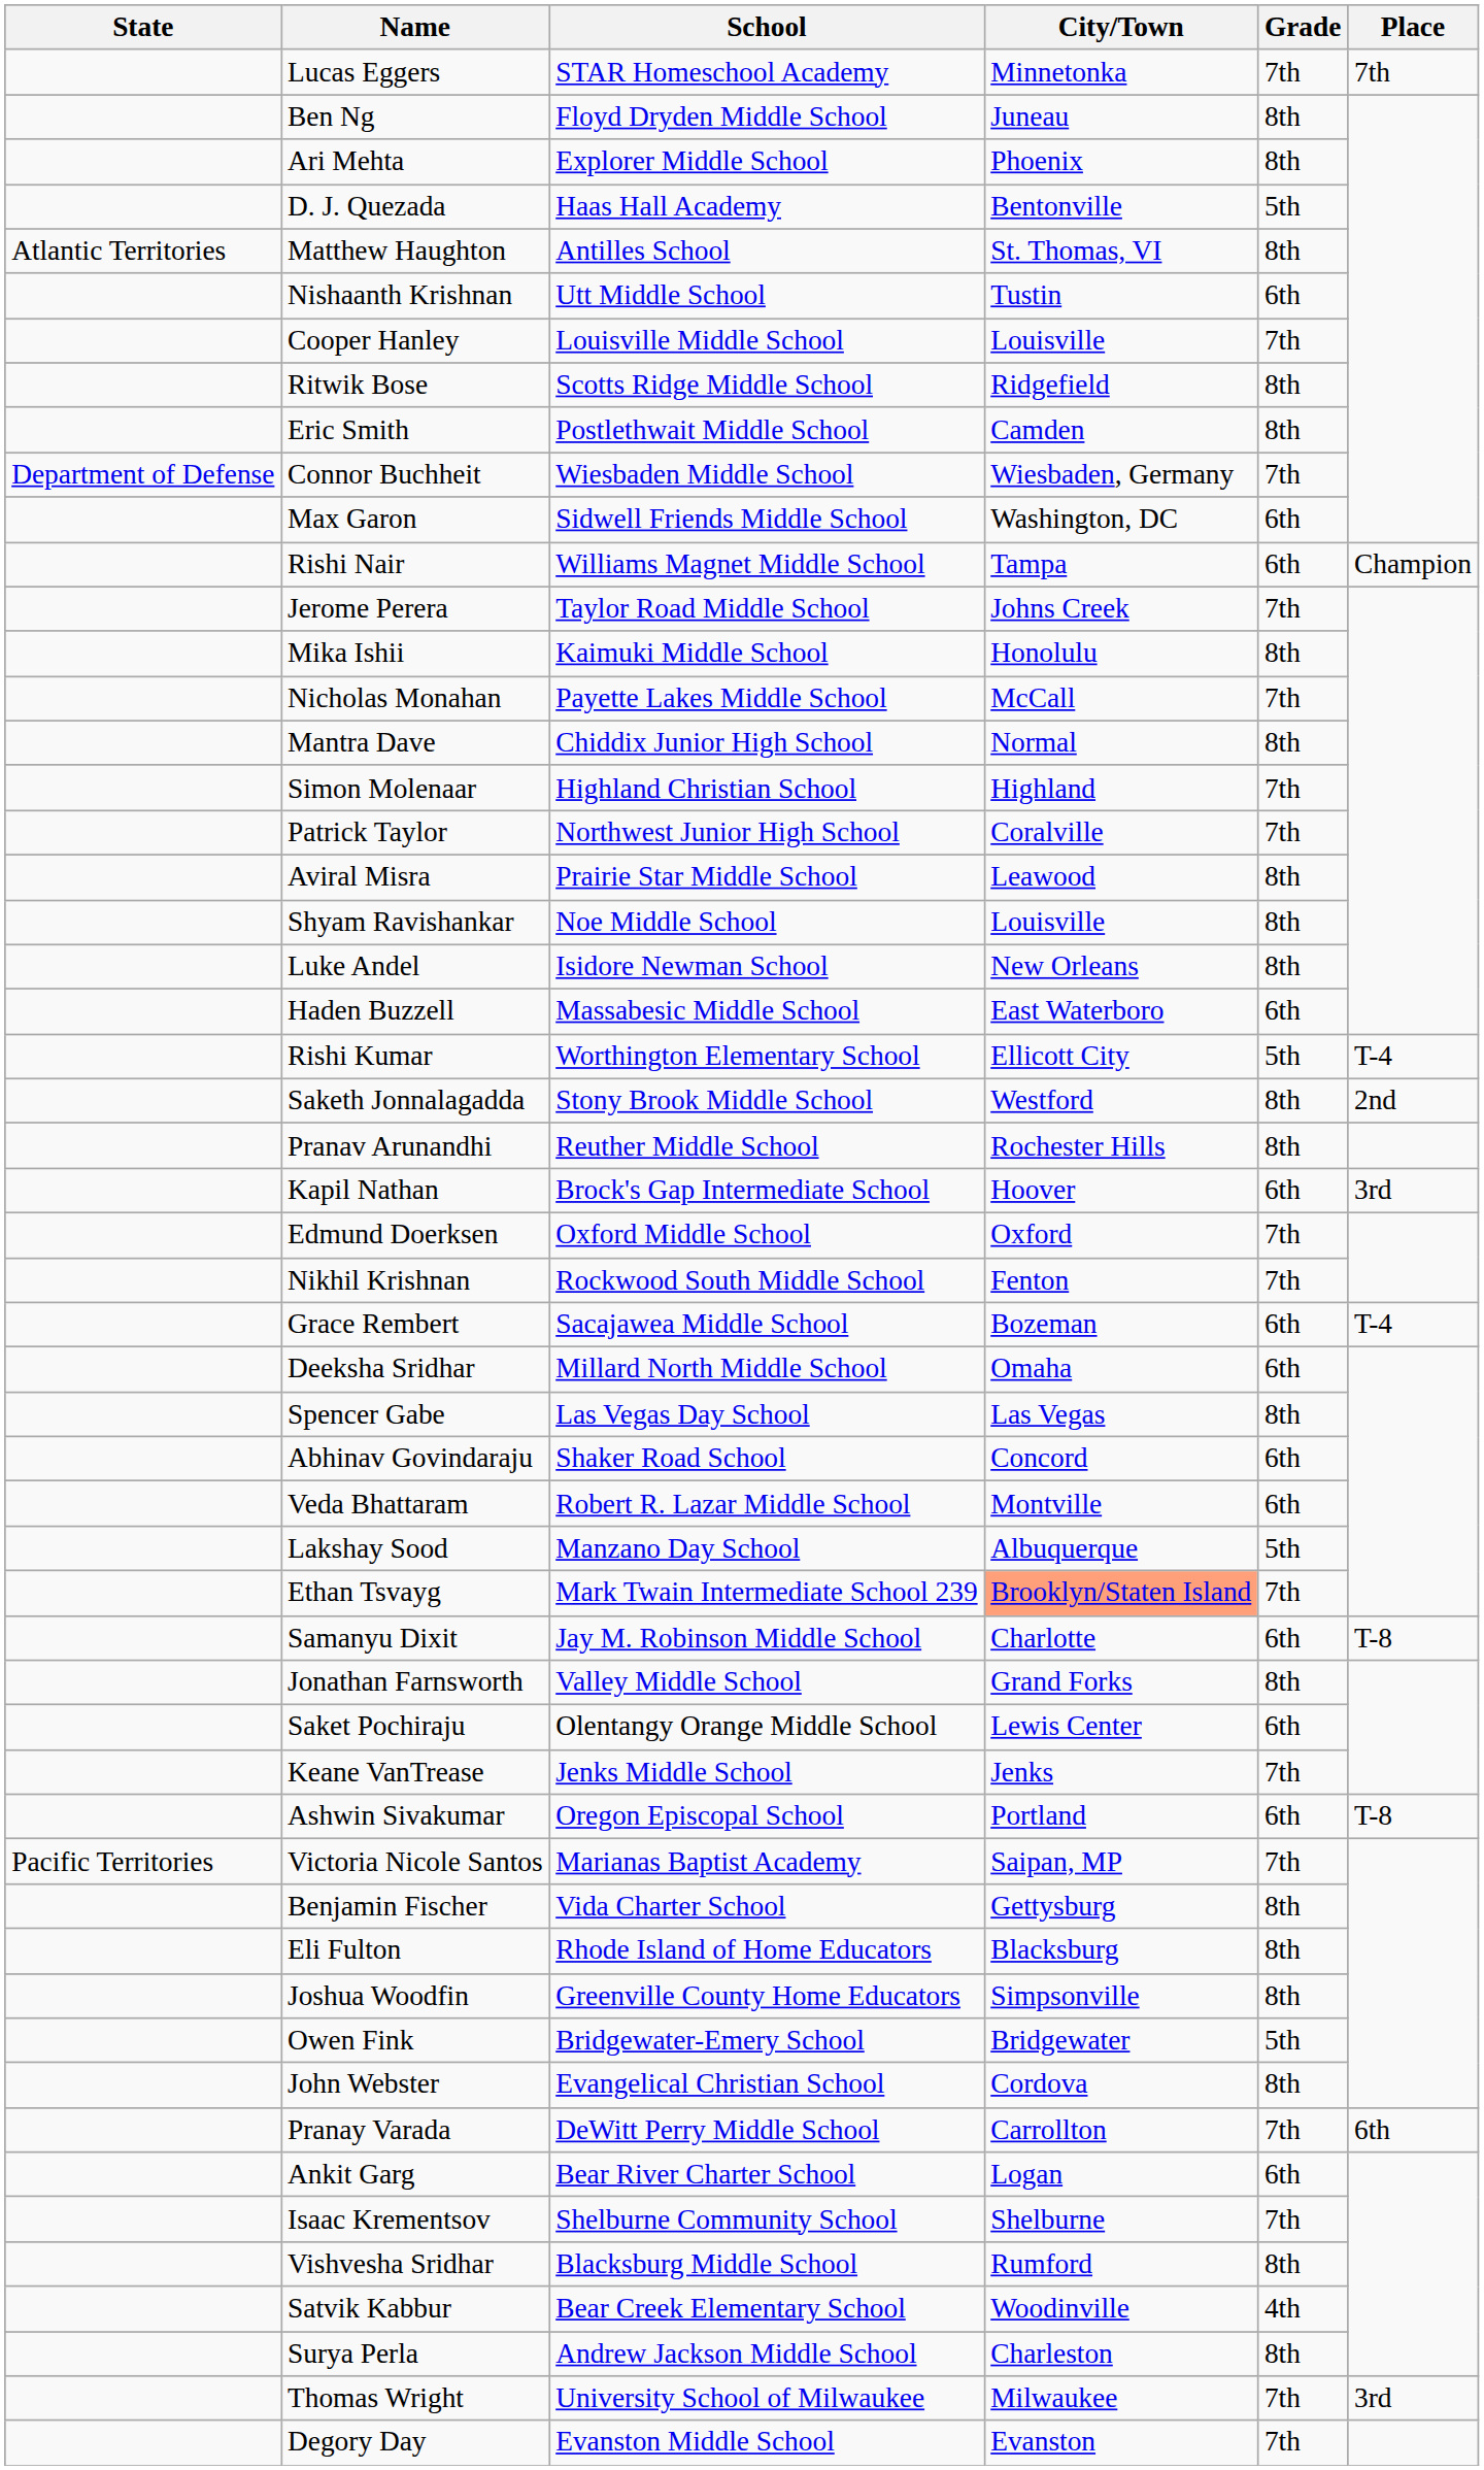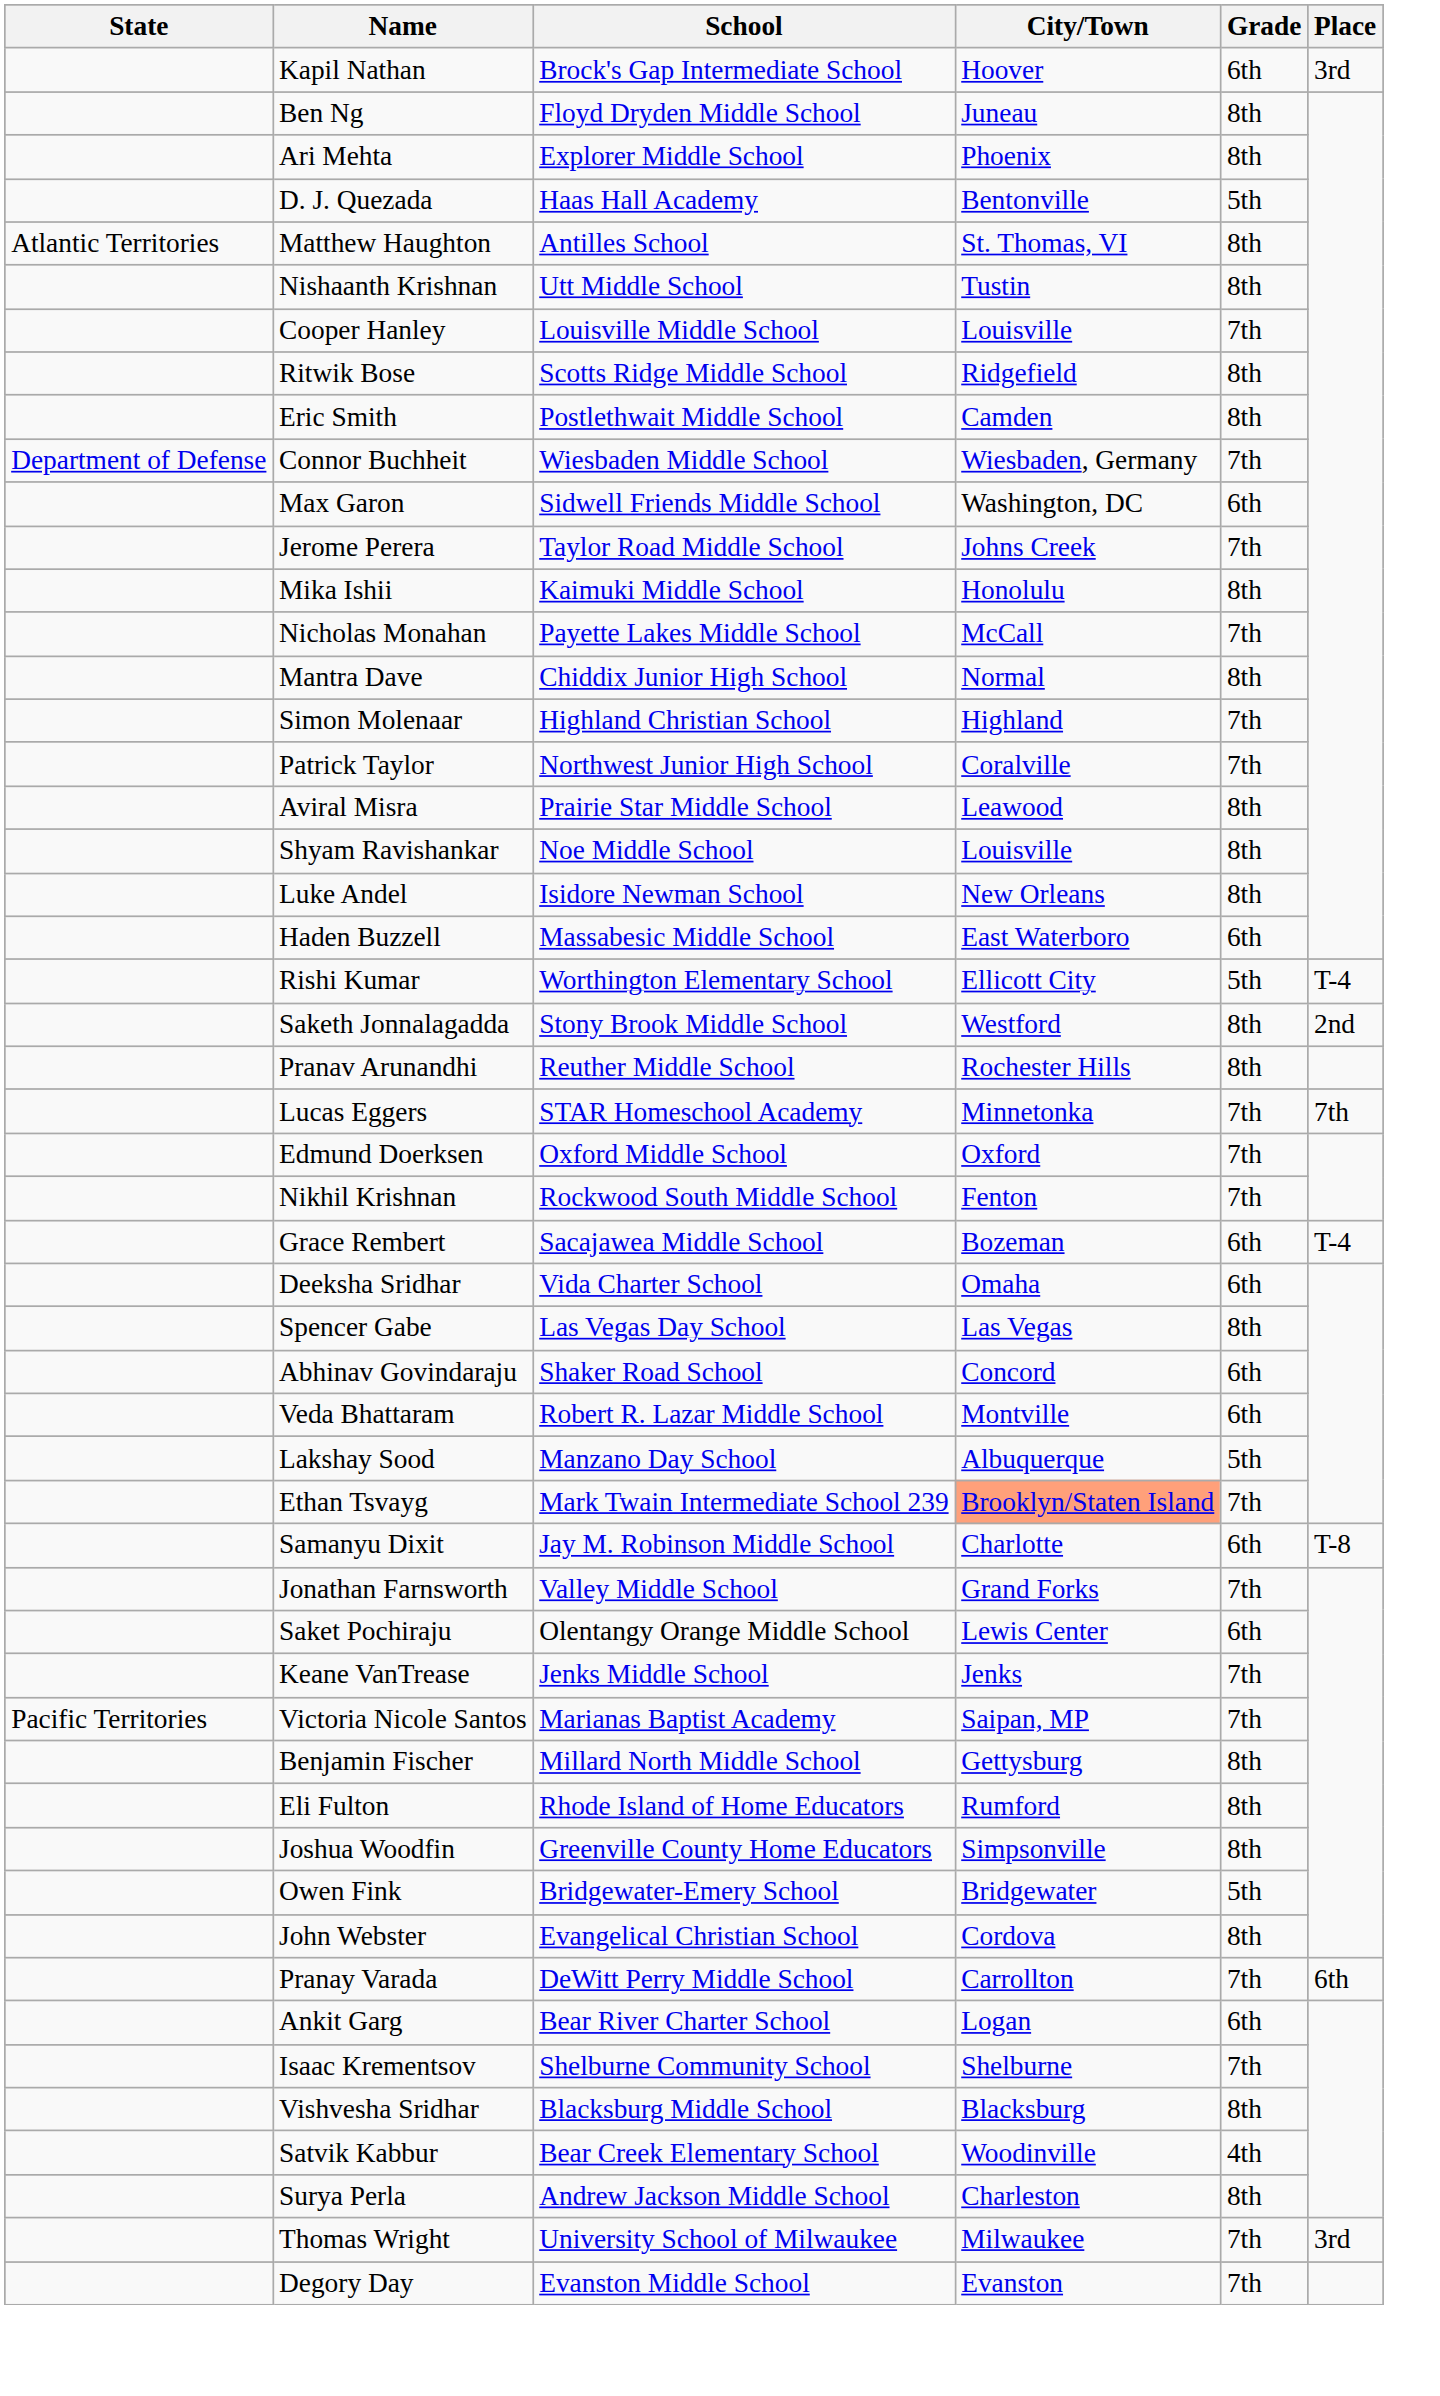rows swapped: Kapil Nathan <-> Lucas Eggers
Nishaanth Krishnan | Grade: 6th -> 8th
- row: Rishi Nair | Williams Magnet Middle School | Tampa | 6th | Champion
Deeksha Sridhar | School: Millard North Middle School -> Vida Charter School
Jonathan Farnsworth | Grade: 8th -> 7th
- row: Ashwin Sivakumar | Oregon Episcopal School | Portland | 6th | T-8
Benjamin Fischer | School: Vida Charter School -> Millard North Middle School
Eli Fulton | City/Town: Blacksburg -> Rumford
Vishvesha Sridhar | City/Town: Rumford -> Blacksburg
